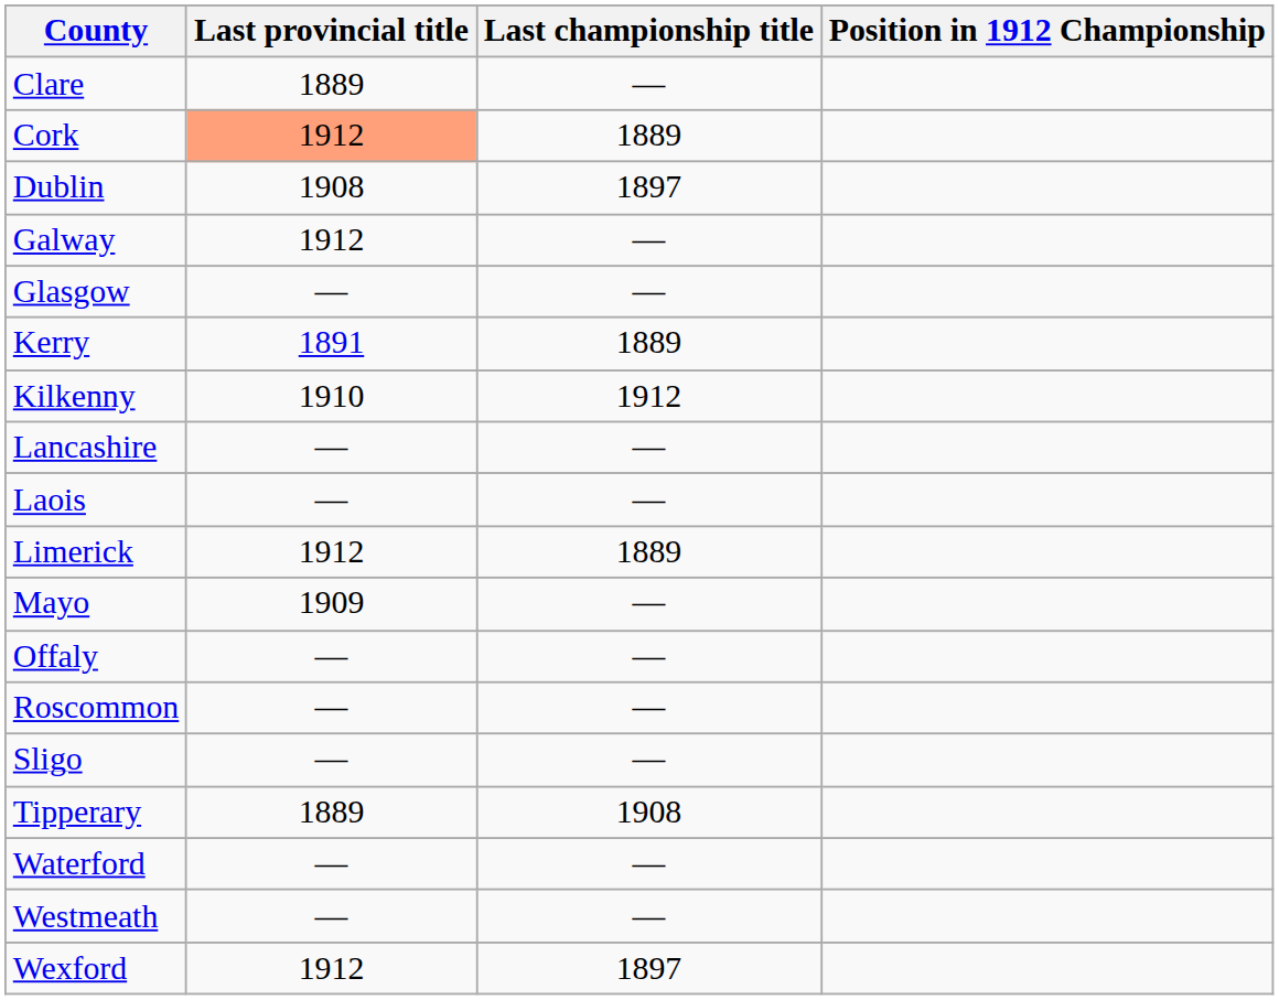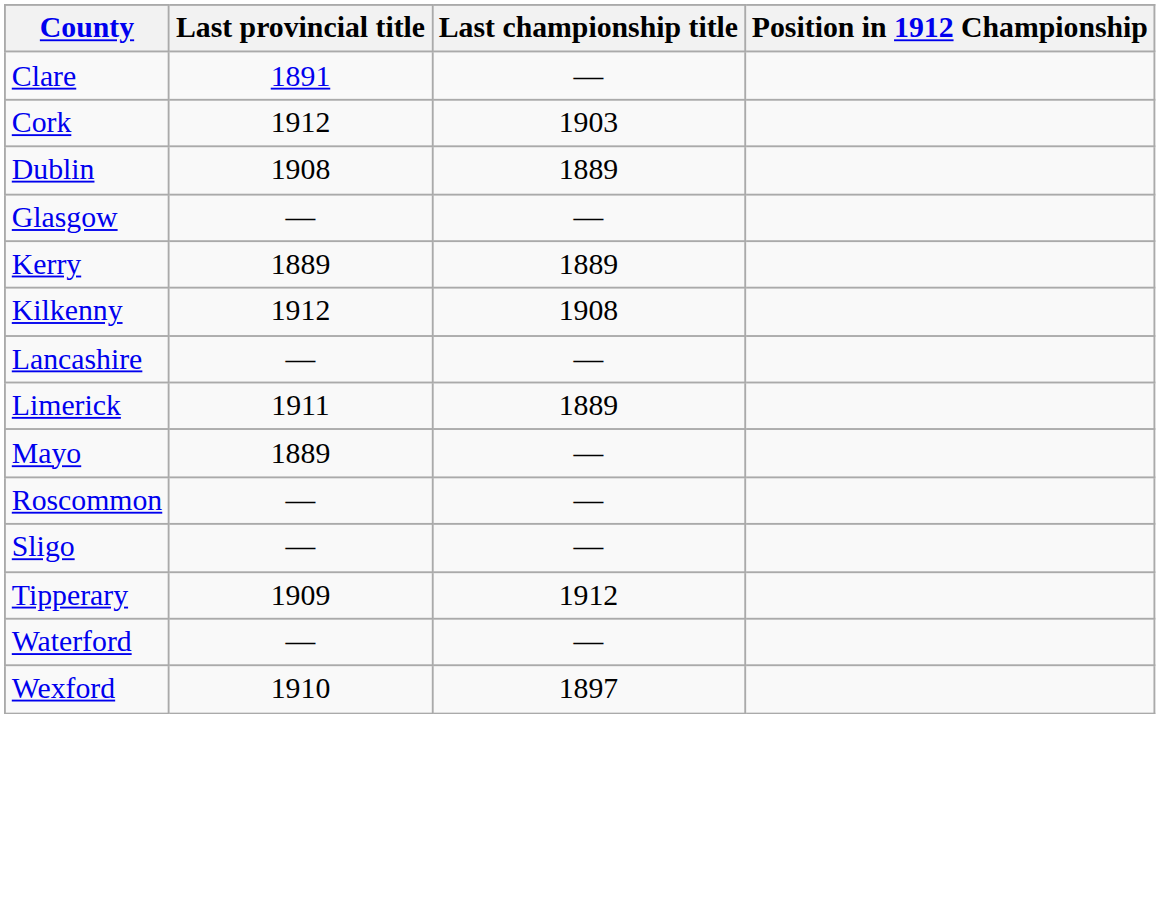Clare | Last provincial title: 1889 -> 1891
Cork | Last provincial title: lightsalmon background -> no background
Cork | Last championship title: 1889 -> 1903
Dublin | Last championship title: 1897 -> 1889
- row: Galway | 1912 | —
Kerry | Last provincial title: 1891 -> 1889
Kilkenny | Last provincial title: 1910 -> 1912
Kilkenny | Last championship title: 1912 -> 1908
- row: Laois | — | —
Limerick | Last provincial title: 1912 -> 1911
Mayo | Last provincial title: 1909 -> 1889
- row: Offaly | — | —
Tipperary | Last provincial title: 1889 -> 1909
Tipperary | Last championship title: 1908 -> 1912
- row: Westmeath | — | —
Wexford | Last provincial title: 1912 -> 1910
